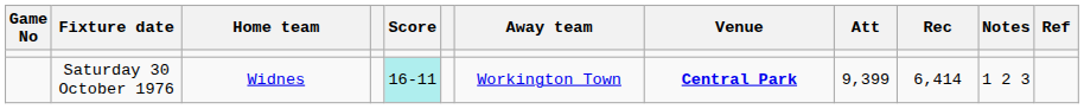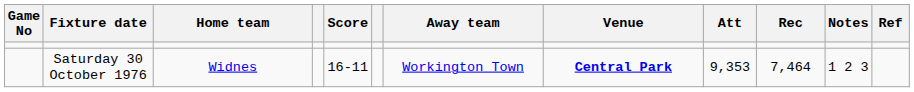Saturday 30 October 1976 | Score: paleturquoise background -> no background
Saturday 30 October 1976 | Att: 9,399 -> 9,353
Saturday 30 October 1976 | Rec: 6,414 -> 7,464
